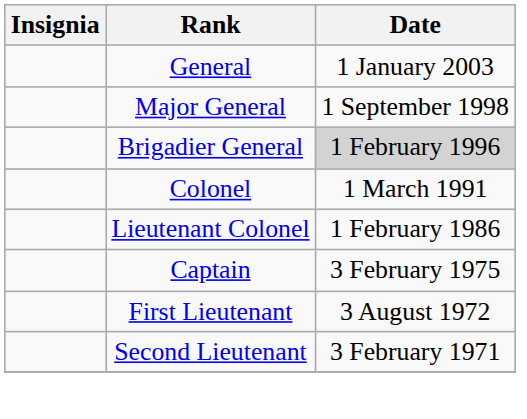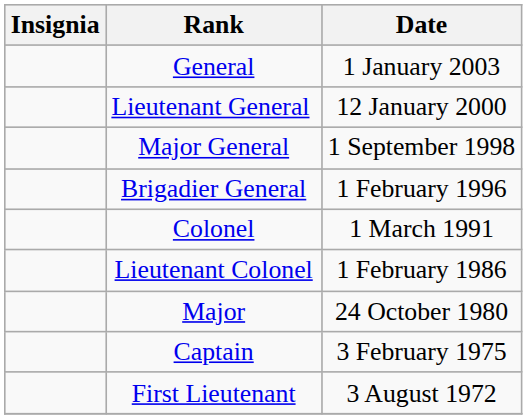+ row: Lieutenant General | 12 January 2000
Brigadier General | Date: lightgrey background -> no background
+ row: Major | 24 October 1980
- row: Second Lieutenant | 3 February 1971
